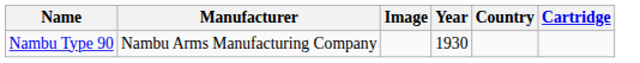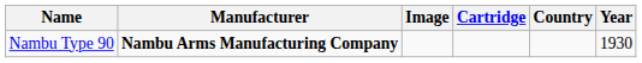columns swapped: Cartridge <-> Year
Nambu Type 90 | Manufacturer: normal -> bold
